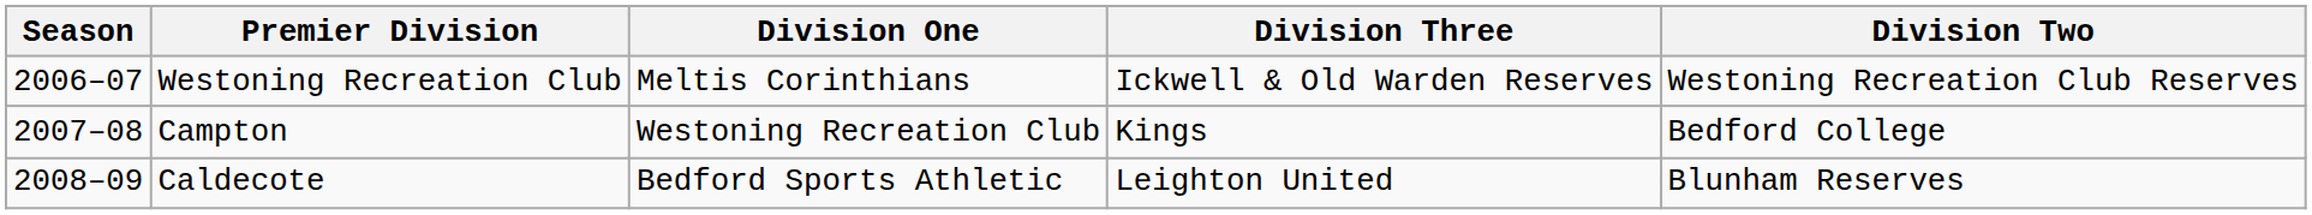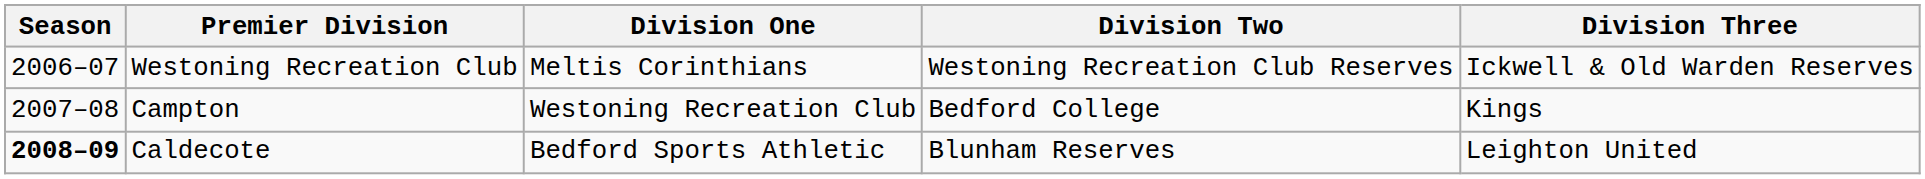columns swapped: Division Two <-> Division Three
Caldecote | Season: normal -> bold
